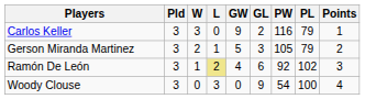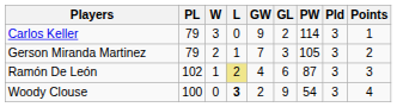columns swapped: Pld <-> PL
Carlos Keller | PW: 116 -> 114
Gerson Miranda Martinez | GW: 5 -> 7
Ramón De León | PW: 92 -> 87
Woody Clouse | L: normal -> bold
Woody Clouse | GW: 0 -> 2
